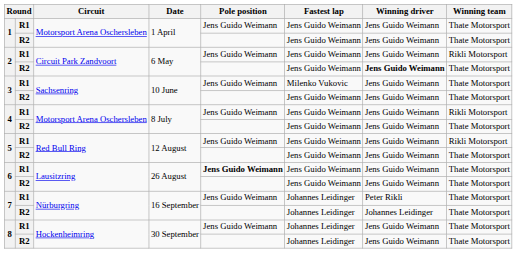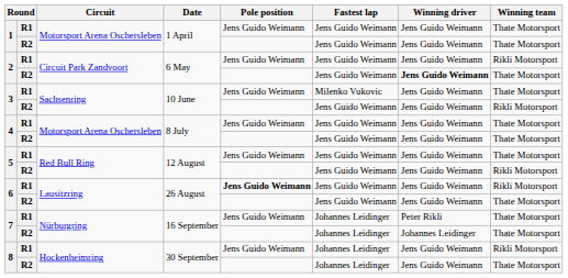3 / R2 | Winning team: Thate Motorsport -> Rikli Motorsport
4 / R1 | Winning team: Rikli Motorsport -> Thate Motorsport
5 / R1 | Winning team: Rikli Motorsport -> Thate Motorsport
5 / R2 | Winning team: Thate Motorsport -> Rikli Motorsport
6 / R1 | Winning team: Thate Motorsport -> Rikli Motorsport
8 / R1 | Winning team: Thate Motorsport -> Rikli Motorsport
